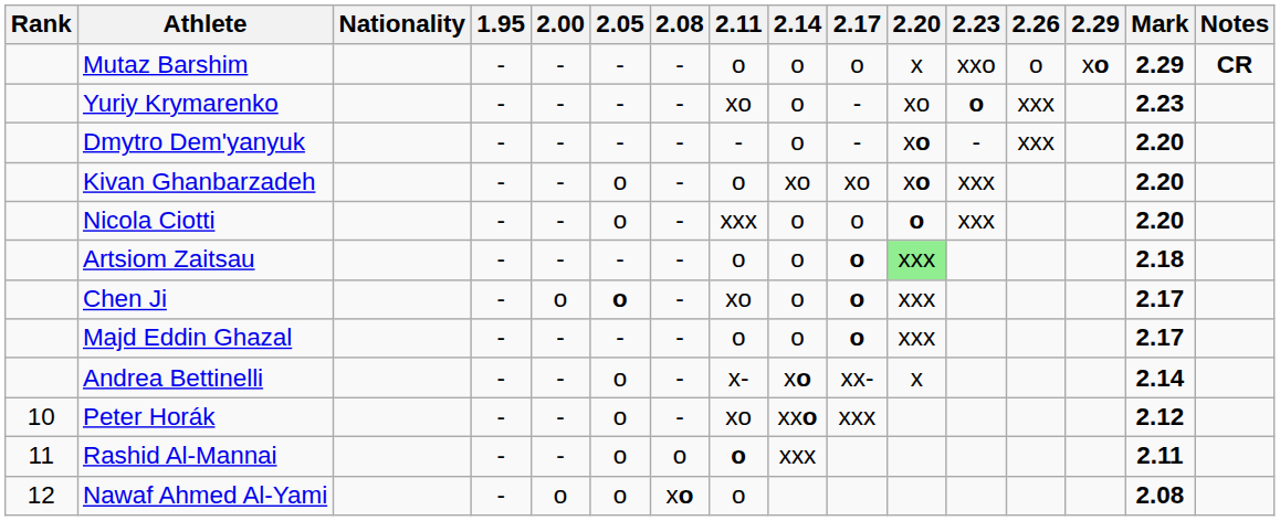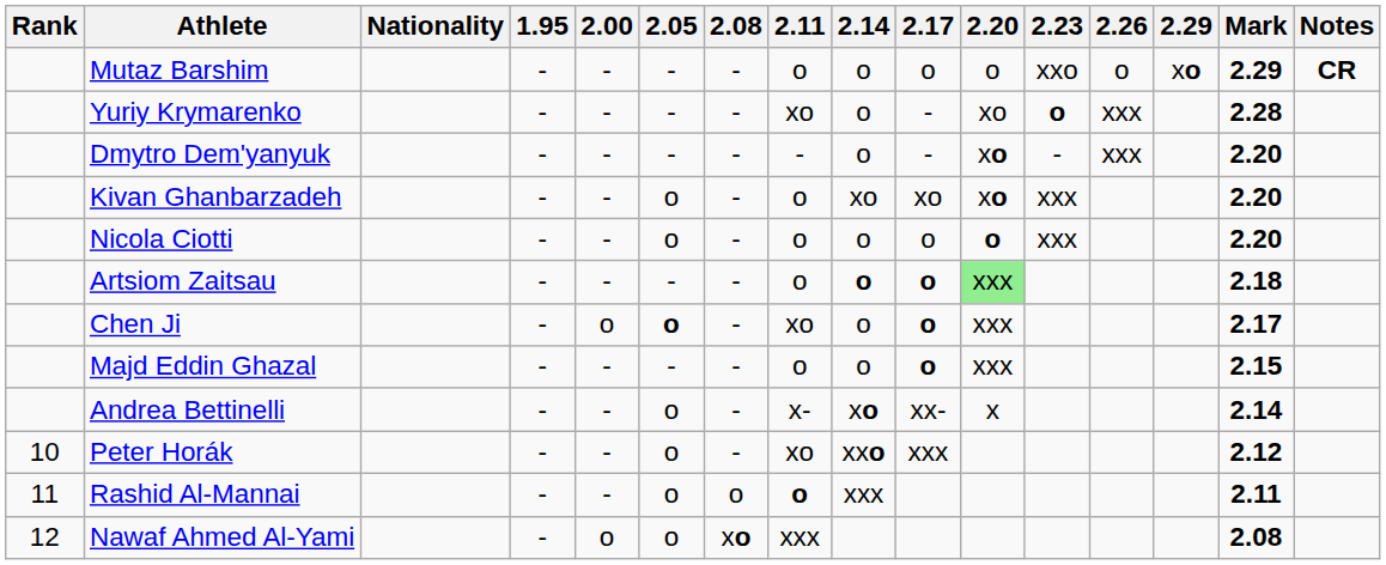Mutaz Barshim | 2.20: x -> o
Yuriy Krymarenko | Mark: 2.23 -> 2.28
Nicola Ciotti | 2.11: xxx -> o
Artsiom Zaitsau | 2.14: normal -> bold
Majd Eddin Ghazal | Mark: 2.17 -> 2.15
Nawaf Ahmed Al-Yami | 2.11: o -> xxx
